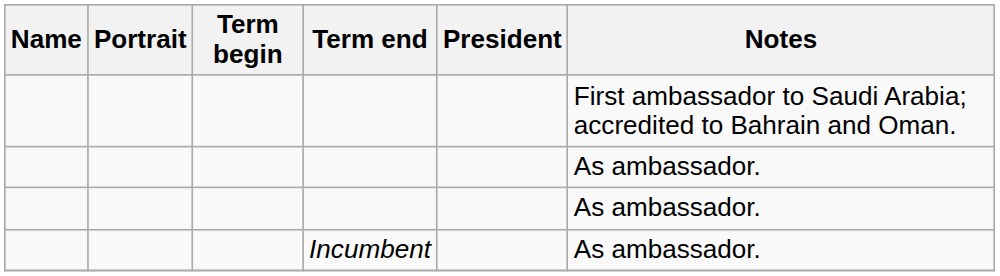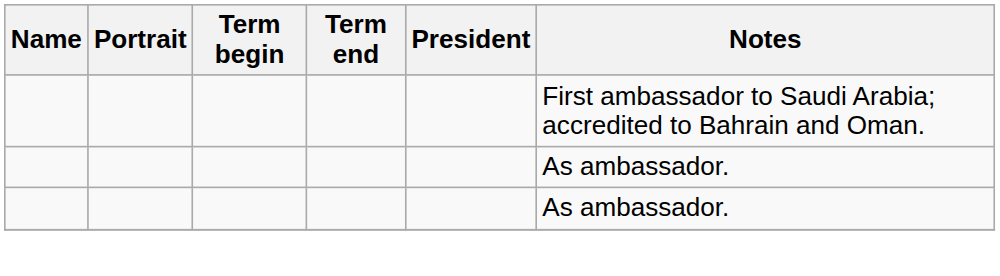- row: Incumbent | As ambassador.
